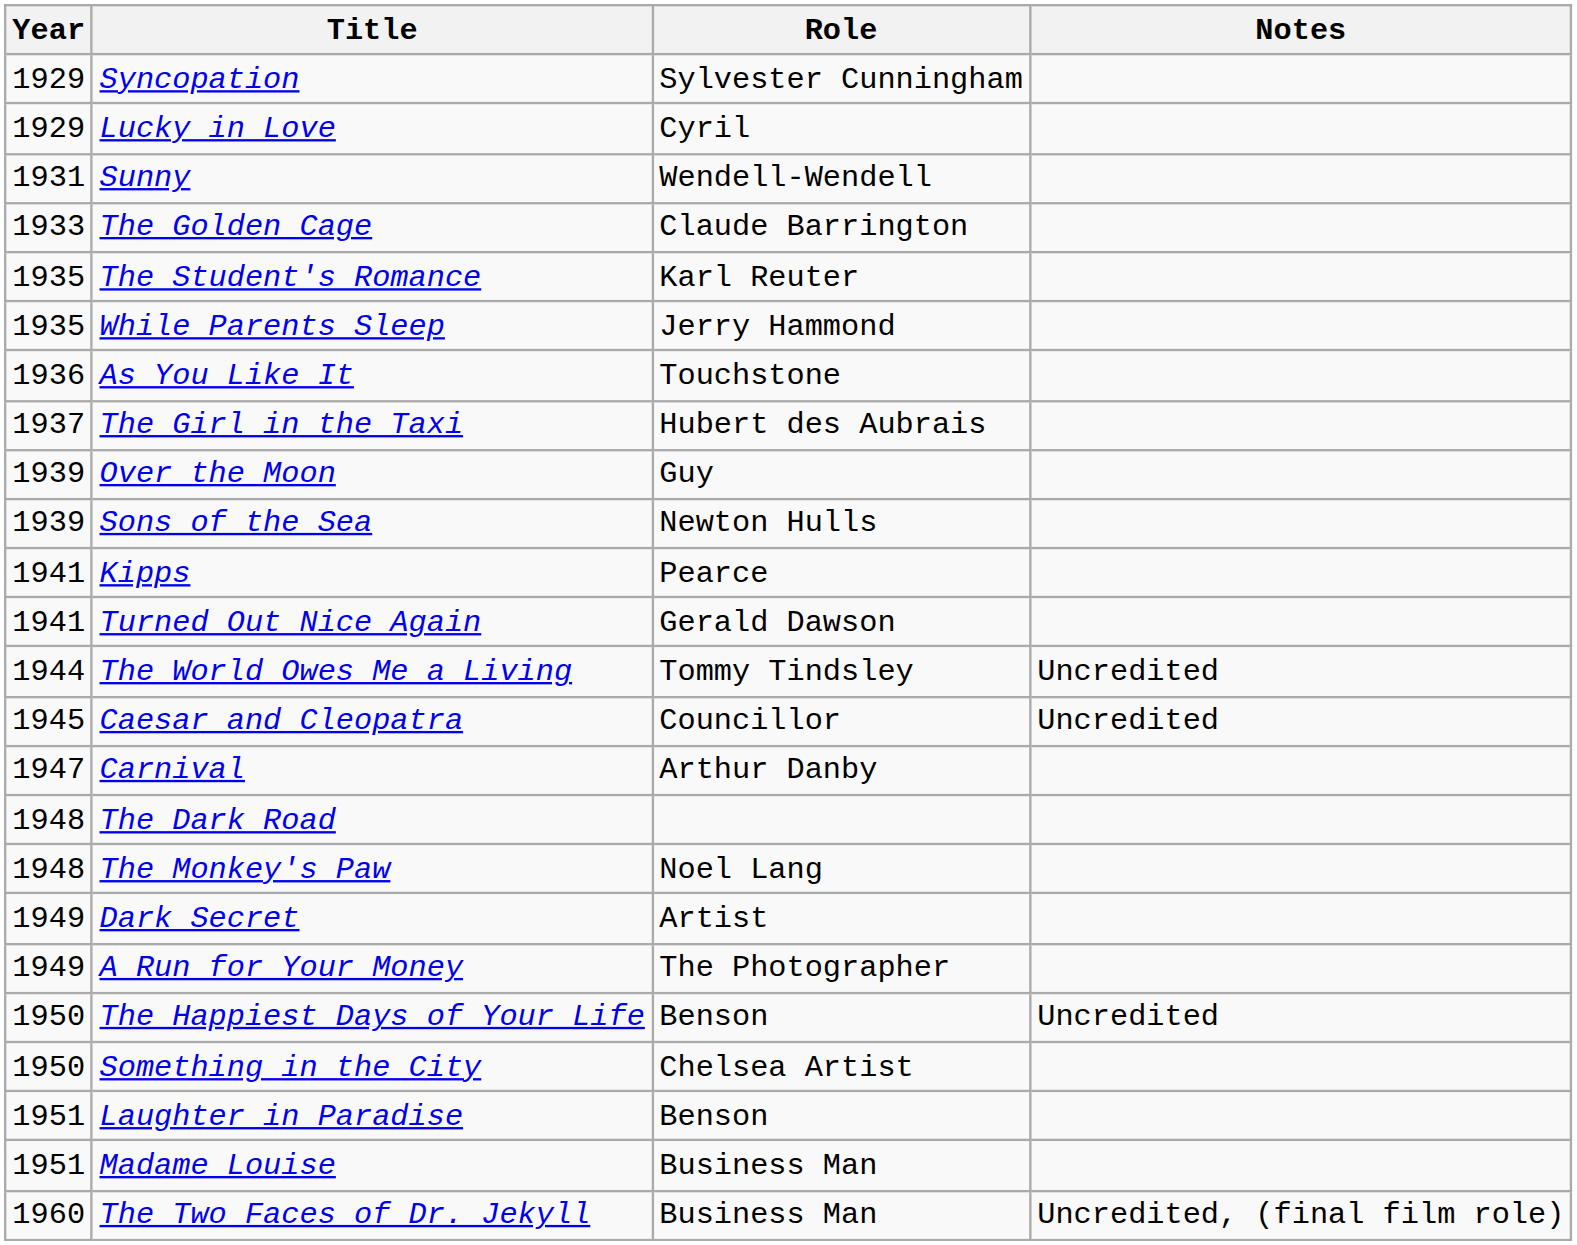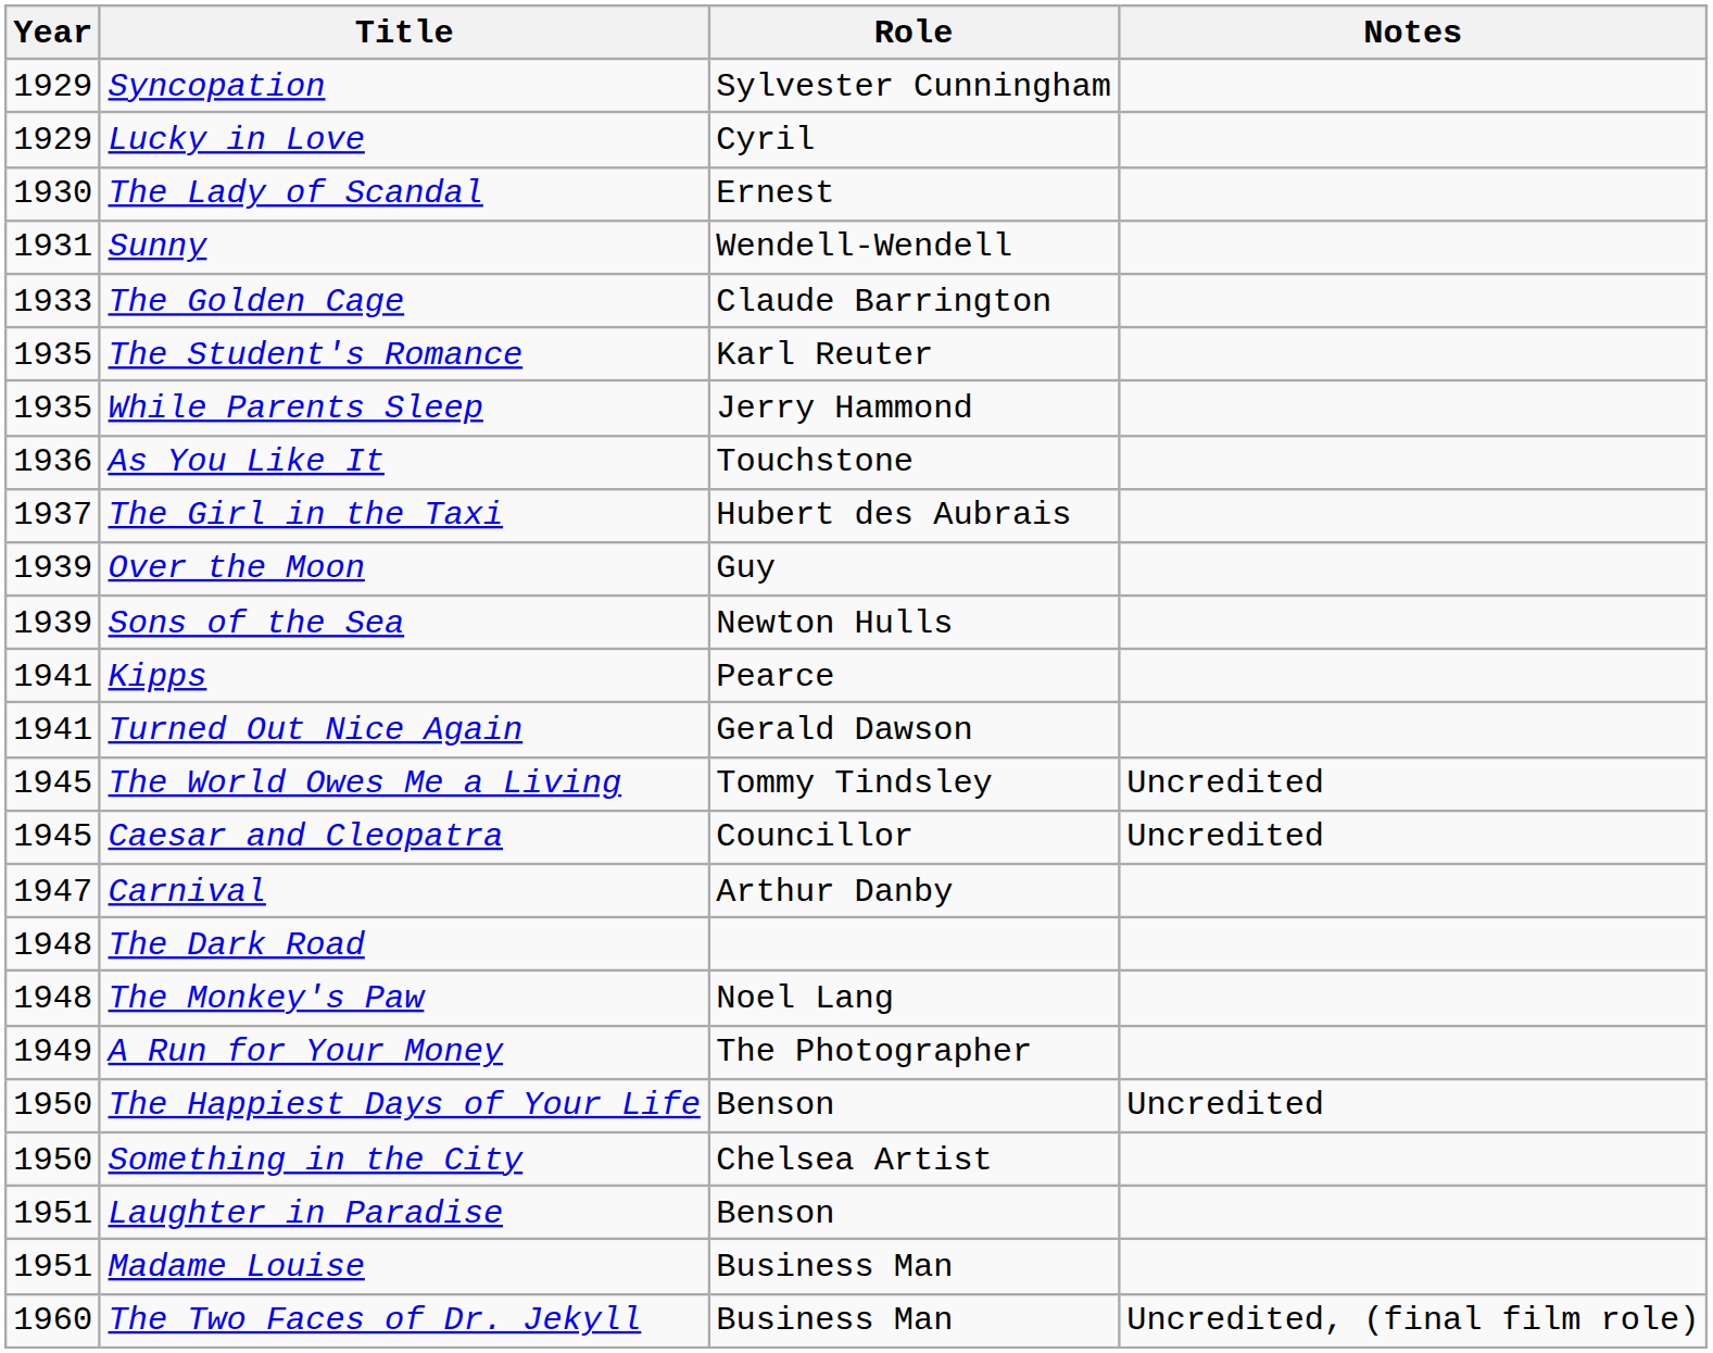+ row: 1930 | The Lady of Scandal | Ernest
The World Owes Me a Living | Year: 1944 -> 1945
- row: 1949 | Dark Secret | Artist
